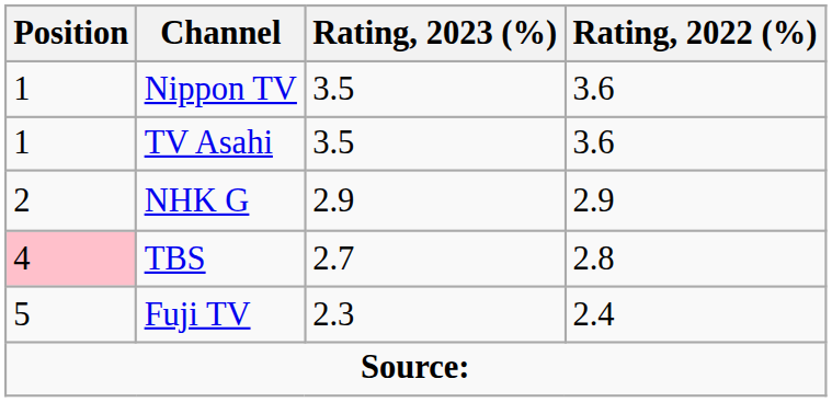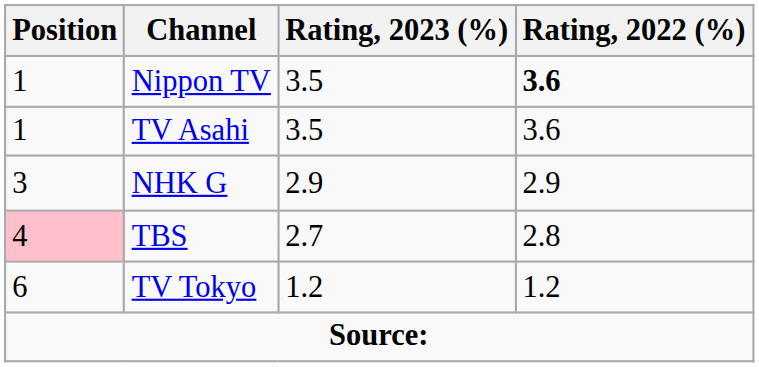Nippon TV | Rating, 2022 (%): normal -> bold
NHK G | Position: 2 -> 3
- row: 5 | Fuji TV | 2.3 | 2.4
+ row: 6 | TV Tokyo | 1.2 | 1.2
